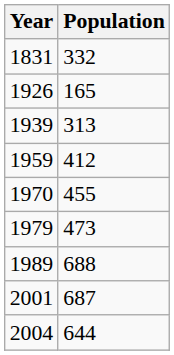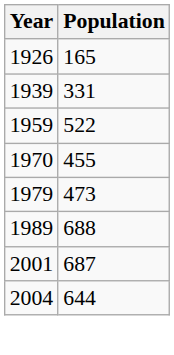- row: 1831 | 332
1939 | Population: 313 -> 331
1959 | Population: 412 -> 522
